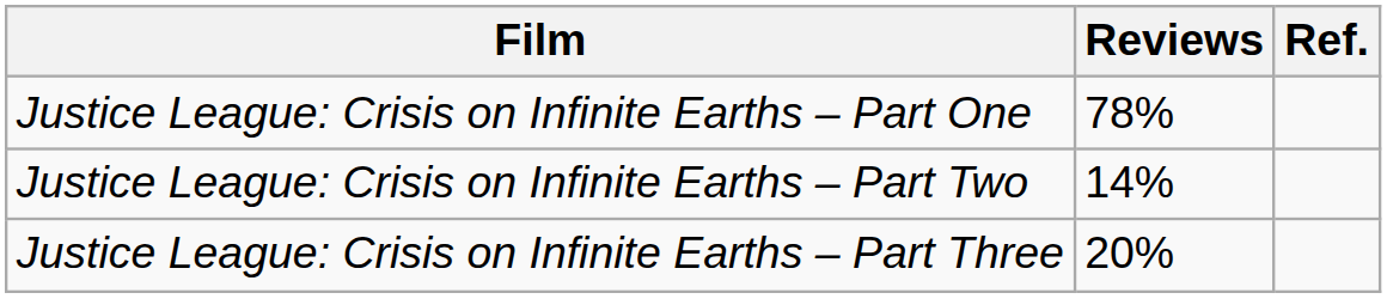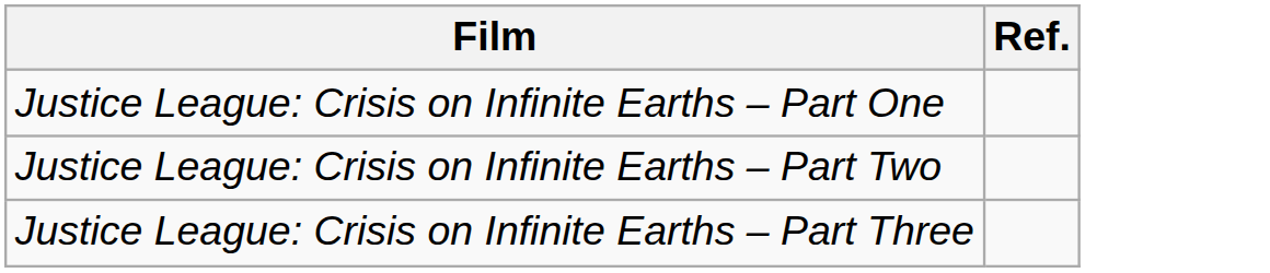- column: Reviews | 78% | 14% | 20%
